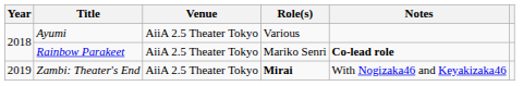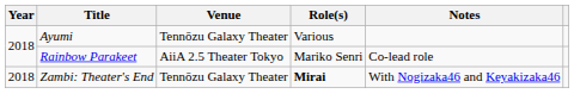Ayumi | Venue: AiiA 2.5 Theater Tokyo -> Tennōzu Galaxy Theater
Rainbow Parakeet | Notes: bold -> normal
Zambi: Theater's End | Year: 2019 -> 2018
Zambi: Theater's End | Venue: AiiA 2.5 Theater Tokyo -> Tennōzu Galaxy Theater
